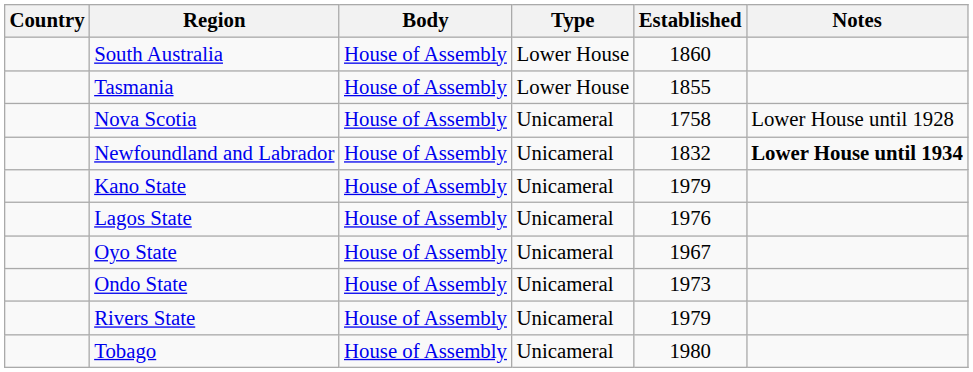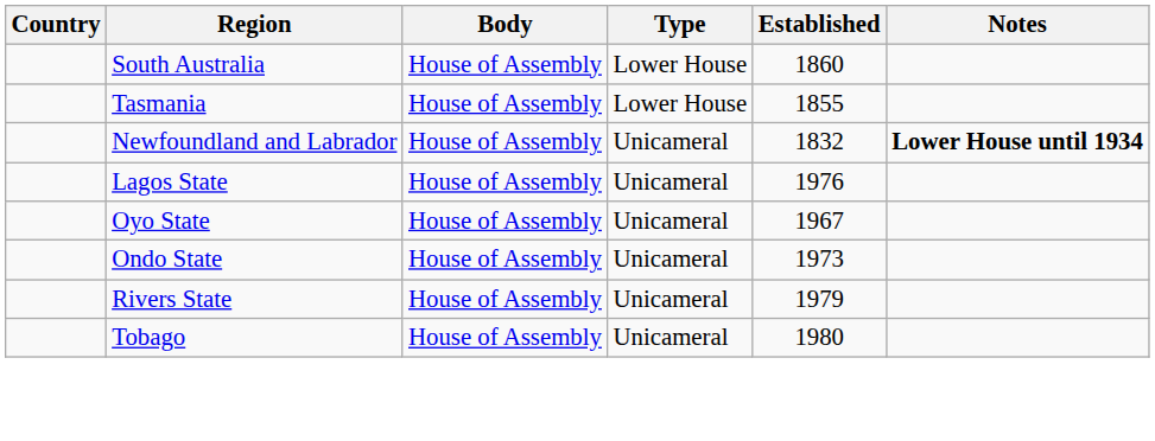- row: Nova Scotia | House of Assembly | Unicameral | 1758 | Lower House until 1928
- row: Kano State | House of Assembly | Unicameral | 1979
